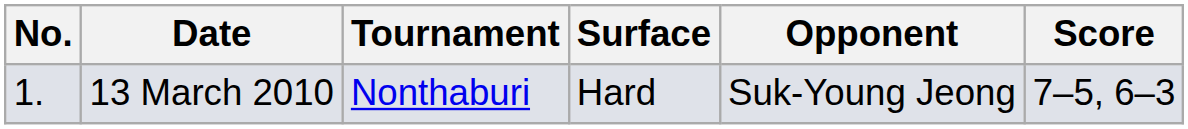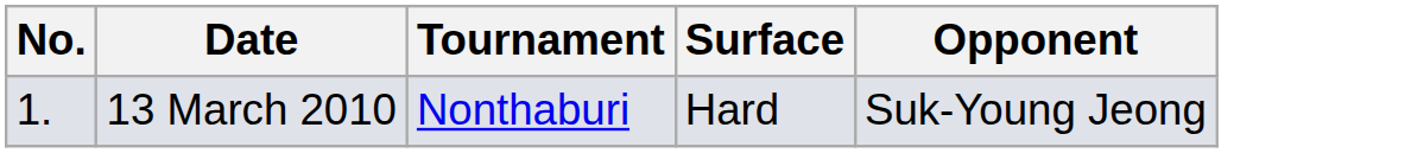- column: Score | 7–5, 6–3
